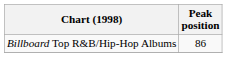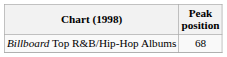Billboard Top R&B/Hip-Hop Albums | Peak position: 86 -> 68
